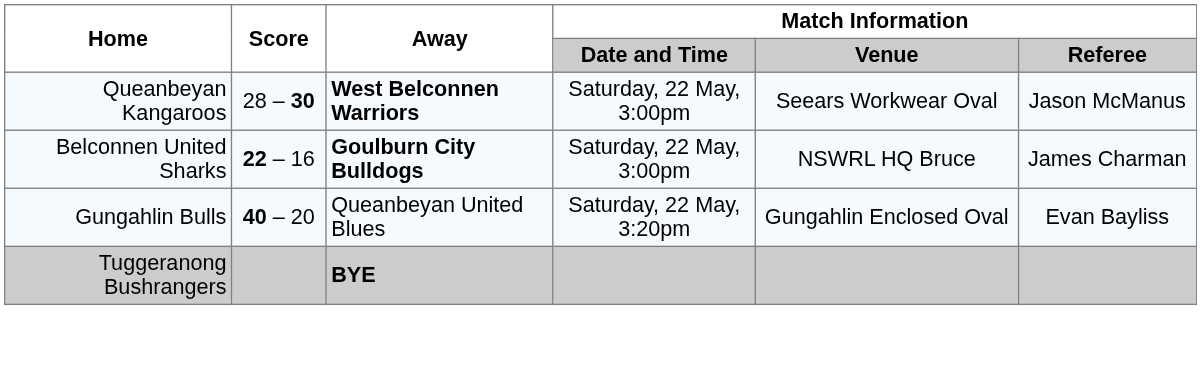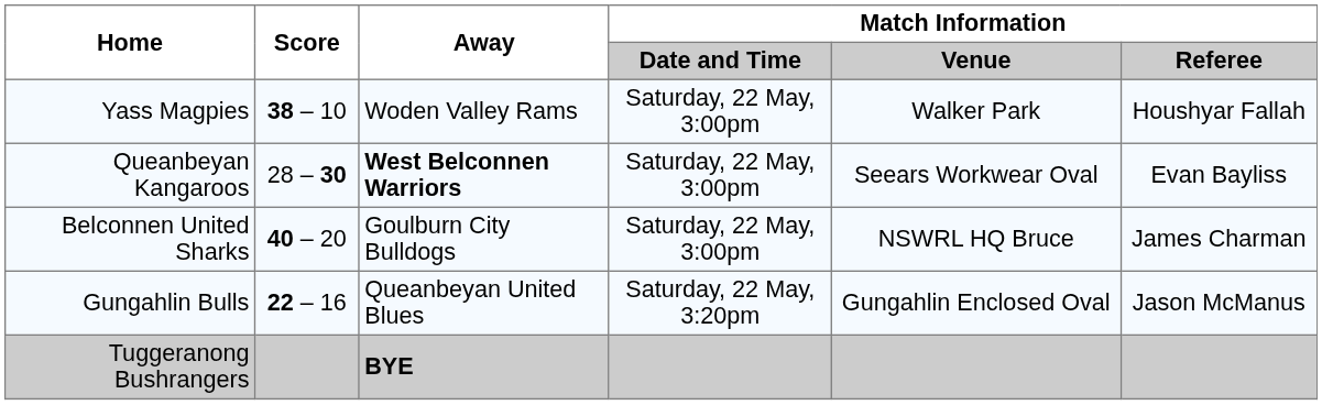+ row: Yass Magpies | 38 – 10 | Woden Valley Rams | Saturday, 22 May, 3:00pm | Walker Park | Houshyar Fallah
Queanbeyan Kangaroos | Match Information / Referee: Jason McManus -> Evan Bayliss
Belconnen United Sharks | Score: 22 – 16 -> 40 – 20
Belconnen United Sharks | Away: bold -> normal
Gungahlin Bulls | Score: 40 – 20 -> 22 – 16
Gungahlin Bulls | Match Information / Referee: Evan Bayliss -> Jason McManus
